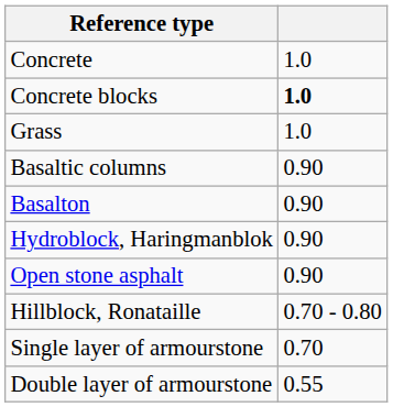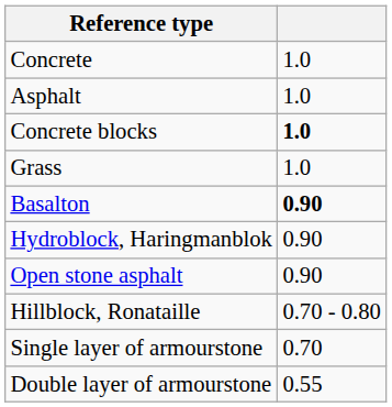+ row: Asphalt | 1.0
- row: Basaltic columns | 0.90
Basalton | column 2: normal -> bold
